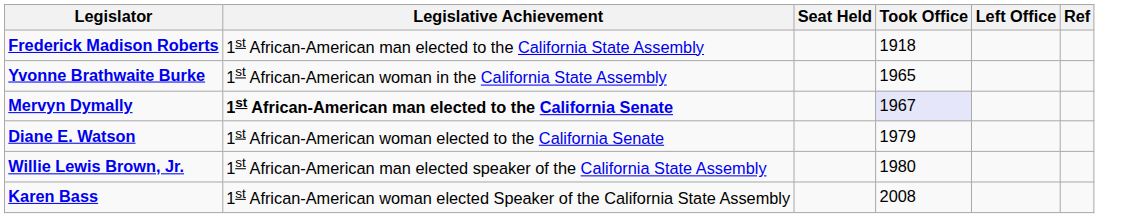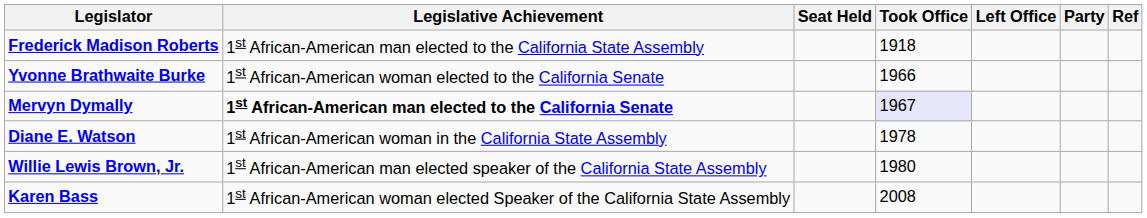+ column: Party
Yvonne Brathwaite Burke | Legislative Achievement: 1st African-American woman in the California State Assembly -> 1st African-American woman elected to the California Senate
Yvonne Brathwaite Burke | Took Office: 1965 -> 1966
Diane E. Watson | Legislative Achievement: 1st African-American woman elected to the California Senate -> 1st African-American woman in the California State Assembly
Diane E. Watson | Took Office: 1979 -> 1978
